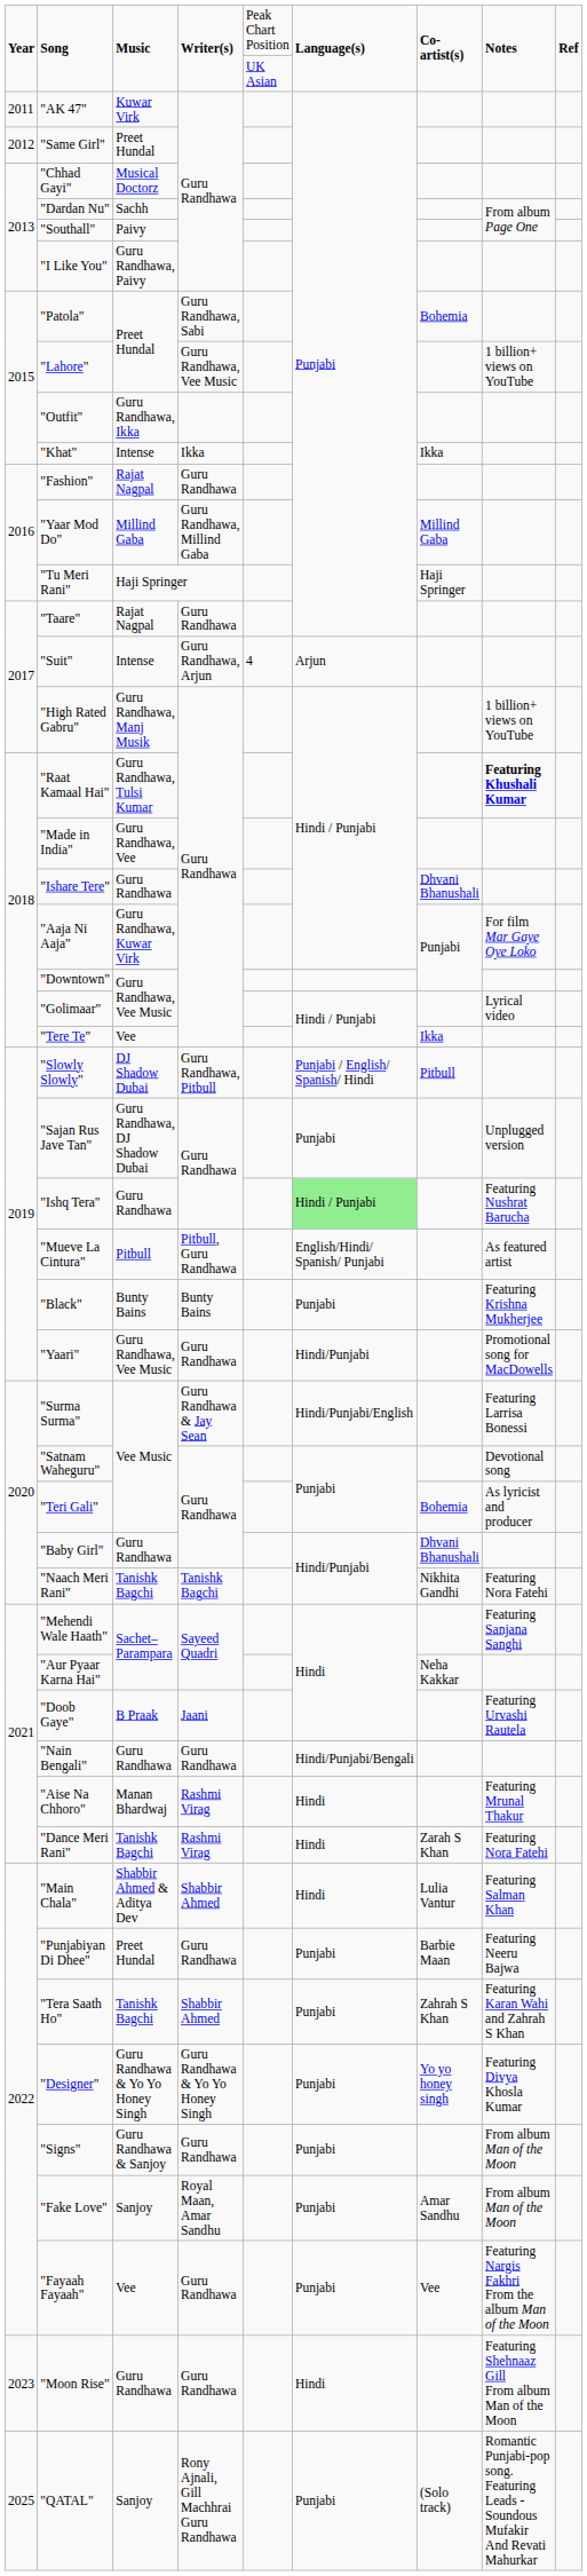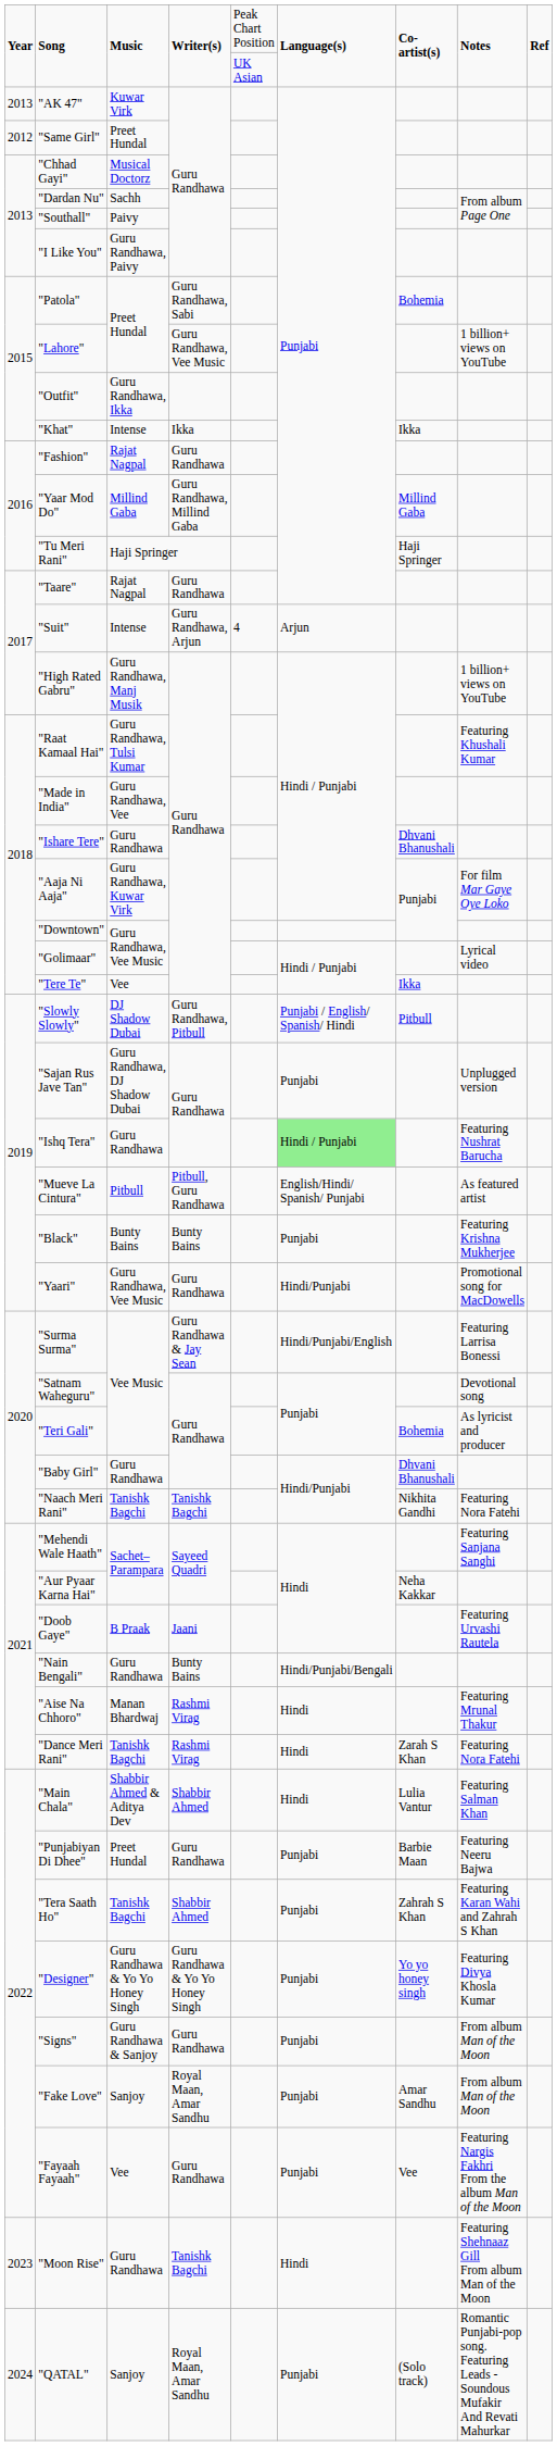"AK 47" | column 1: 2011 -> 2013
"Raat Kamaal Hai" | column 8: bold -> normal
"Nain Bengali" | column 4: Guru Randhawa -> Bunty Bains
"Moon Rise" | column 4: Guru Randhawa -> Tanishk Bagchi
"QATAL" | column 1: 2025 -> 2024
"QATAL" | column 4: Rony Ajnali, Gill Machhrai Guru Randhawa -> Royal Maan, Amar Sandhu
